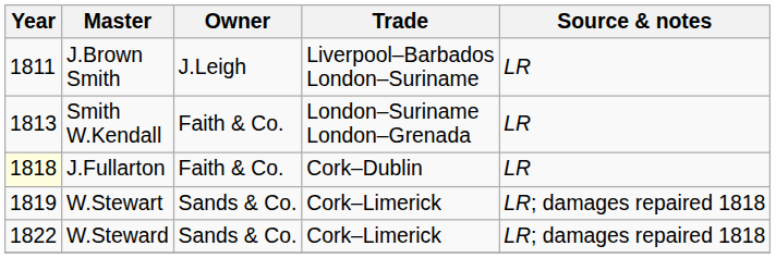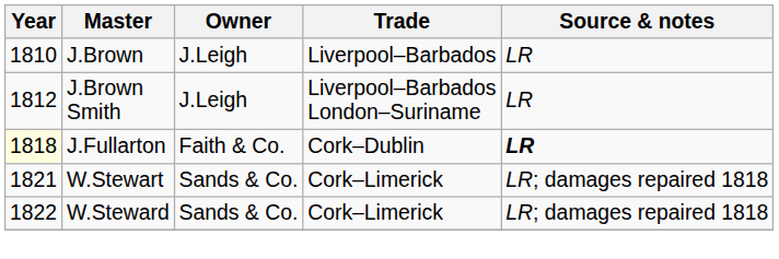+ row: 1810 | J.Brown | J.Leigh | Liverpool–Barbados | LR
J.Brown Smith | Year: 1811 -> 1812
- row: 1813 | Smith W.Kendall | Faith & Co. | London–Suriname London–Grenada | LR
J.Fullarton | Source & notes: normal -> bold
W.Stewart | Year: 1819 -> 1821
